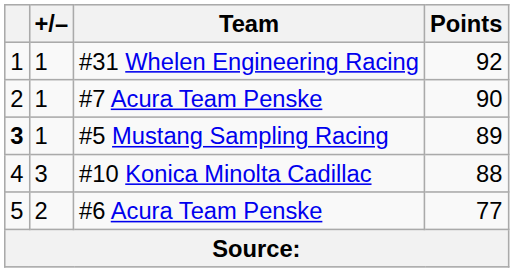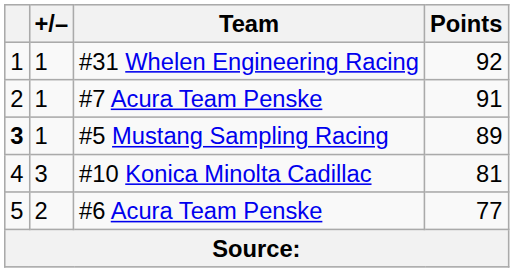#7 Acura Team Penske | Points: 90 -> 91
#10 Konica Minolta Cadillac | Points: 88 -> 81
